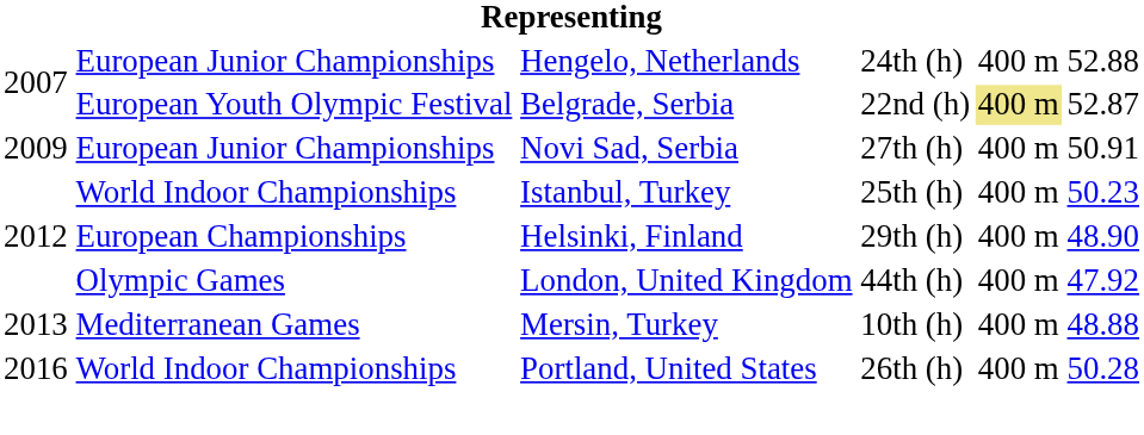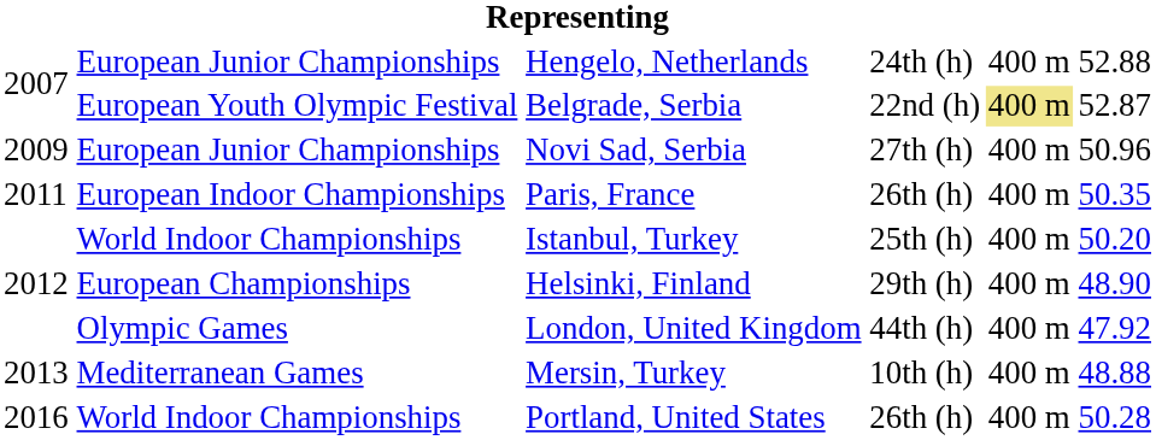Novi Sad, Serbia | column 6: 50.91 -> 50.96
+ row: 2011 | European Indoor Championships | Paris, France | 26th (h) | 400 m | 50.35
Istanbul, Turkey | column 6: 50.23 -> 50.20
